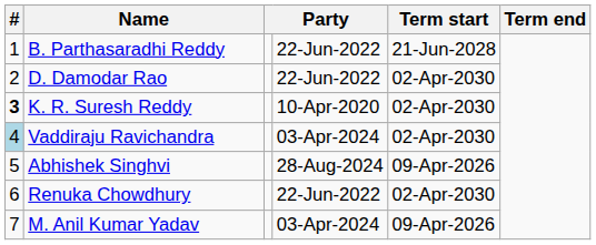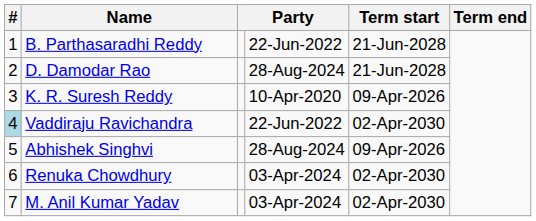D. Damodar Rao | column 4: 22-Jun-2022 -> 28-Aug-2024
D. Damodar Rao | Term start: 02-Apr-2030 -> 21-Jun-2028
K. R. Suresh Reddy | #: bold -> normal
K. R. Suresh Reddy | Term start: 02-Apr-2030 -> 09-Apr-2026
Vaddiraju Ravichandra | column 4: 03-Apr-2024 -> 22-Jun-2022
Renuka Chowdhury | column 4: 22-Jun-2022 -> 03-Apr-2024
M. Anil Kumar Yadav | Term start: 09-Apr-2026 -> 02-Apr-2030
